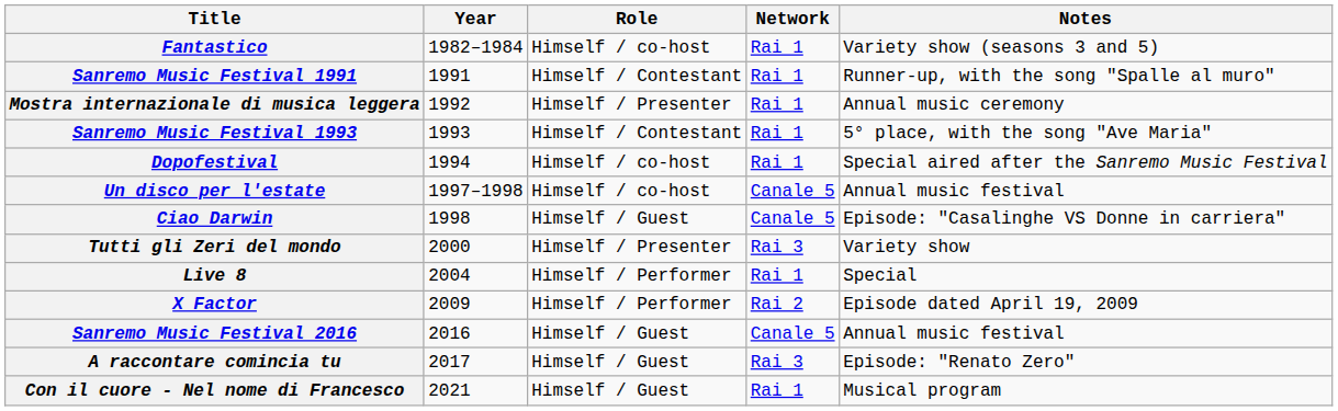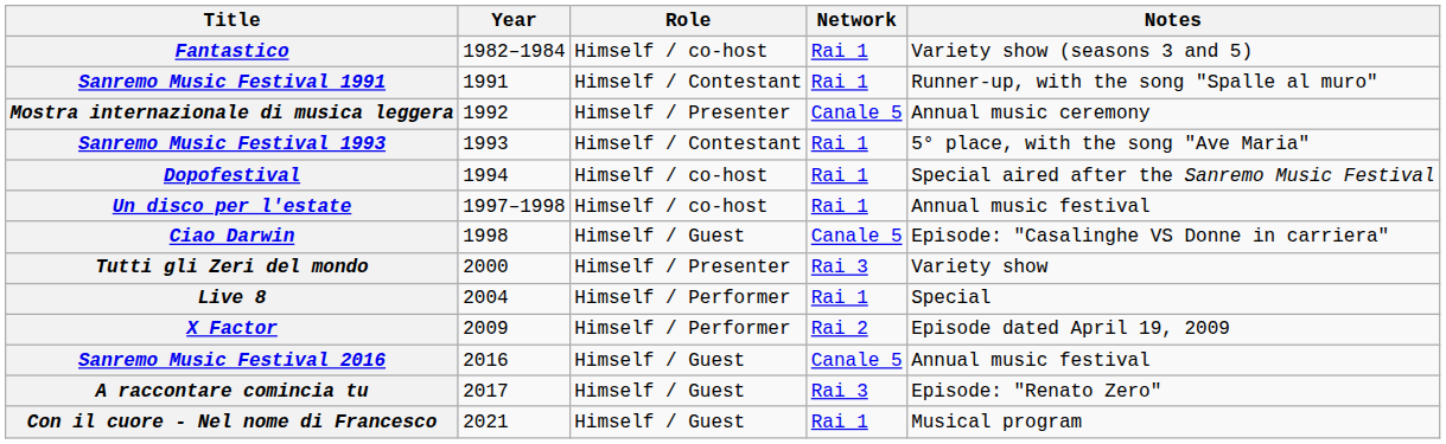Mostra internazionale di musica leggera | Network: Rai 1 -> Canale 5
Un disco per l'estate | Network: Canale 5 -> Rai 1
